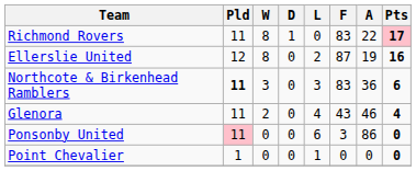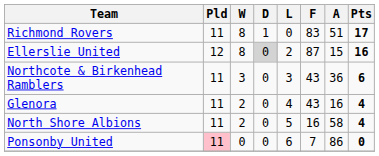Richmond Rovers | A: 22 -> 51
Richmond Rovers | Pts: pink background -> no background
Ellerslie United | D: no background -> lightgrey background
Ellerslie United | A: 19 -> 15
Northcote & Birkenhead Ramblers | Pld: bold -> normal
Northcote & Birkenhead Ramblers | F: 83 -> 43
Glenora | A: 46 -> 16
+ row: North Shore Albions | 11 | 2 | 0 | 5 | 16 | 58 | 4
Ponsonby United | F: 3 -> 7
- row: Point Chevalier | 1 | 0 | 0 | 1 | 0 | 0 | 0
